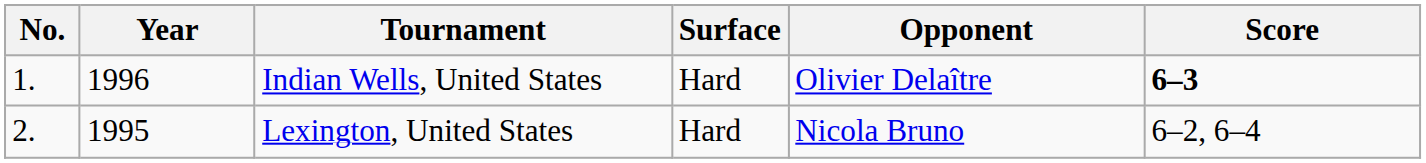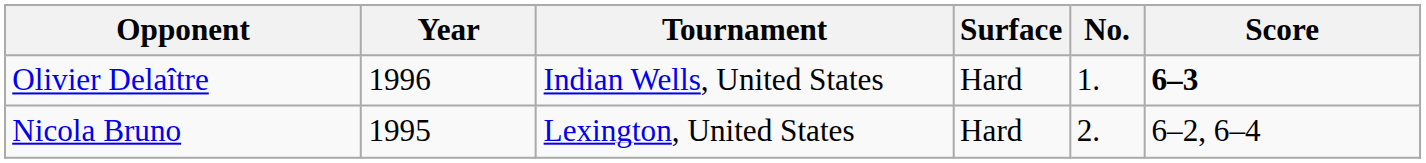columns swapped: No. <-> Opponent
